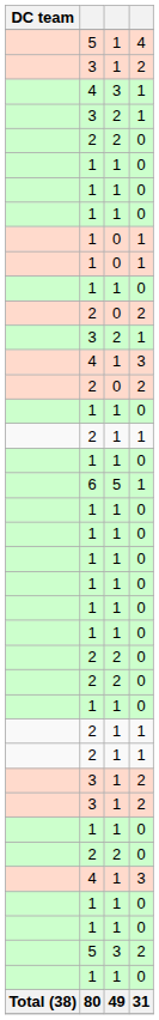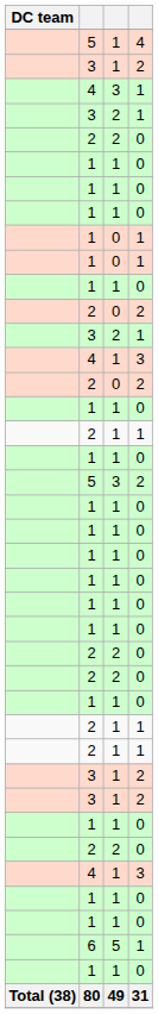rows swapped: 5 / 3 <-> 6
